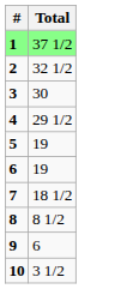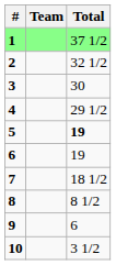+ column: Team
5 | Total: normal -> bold
